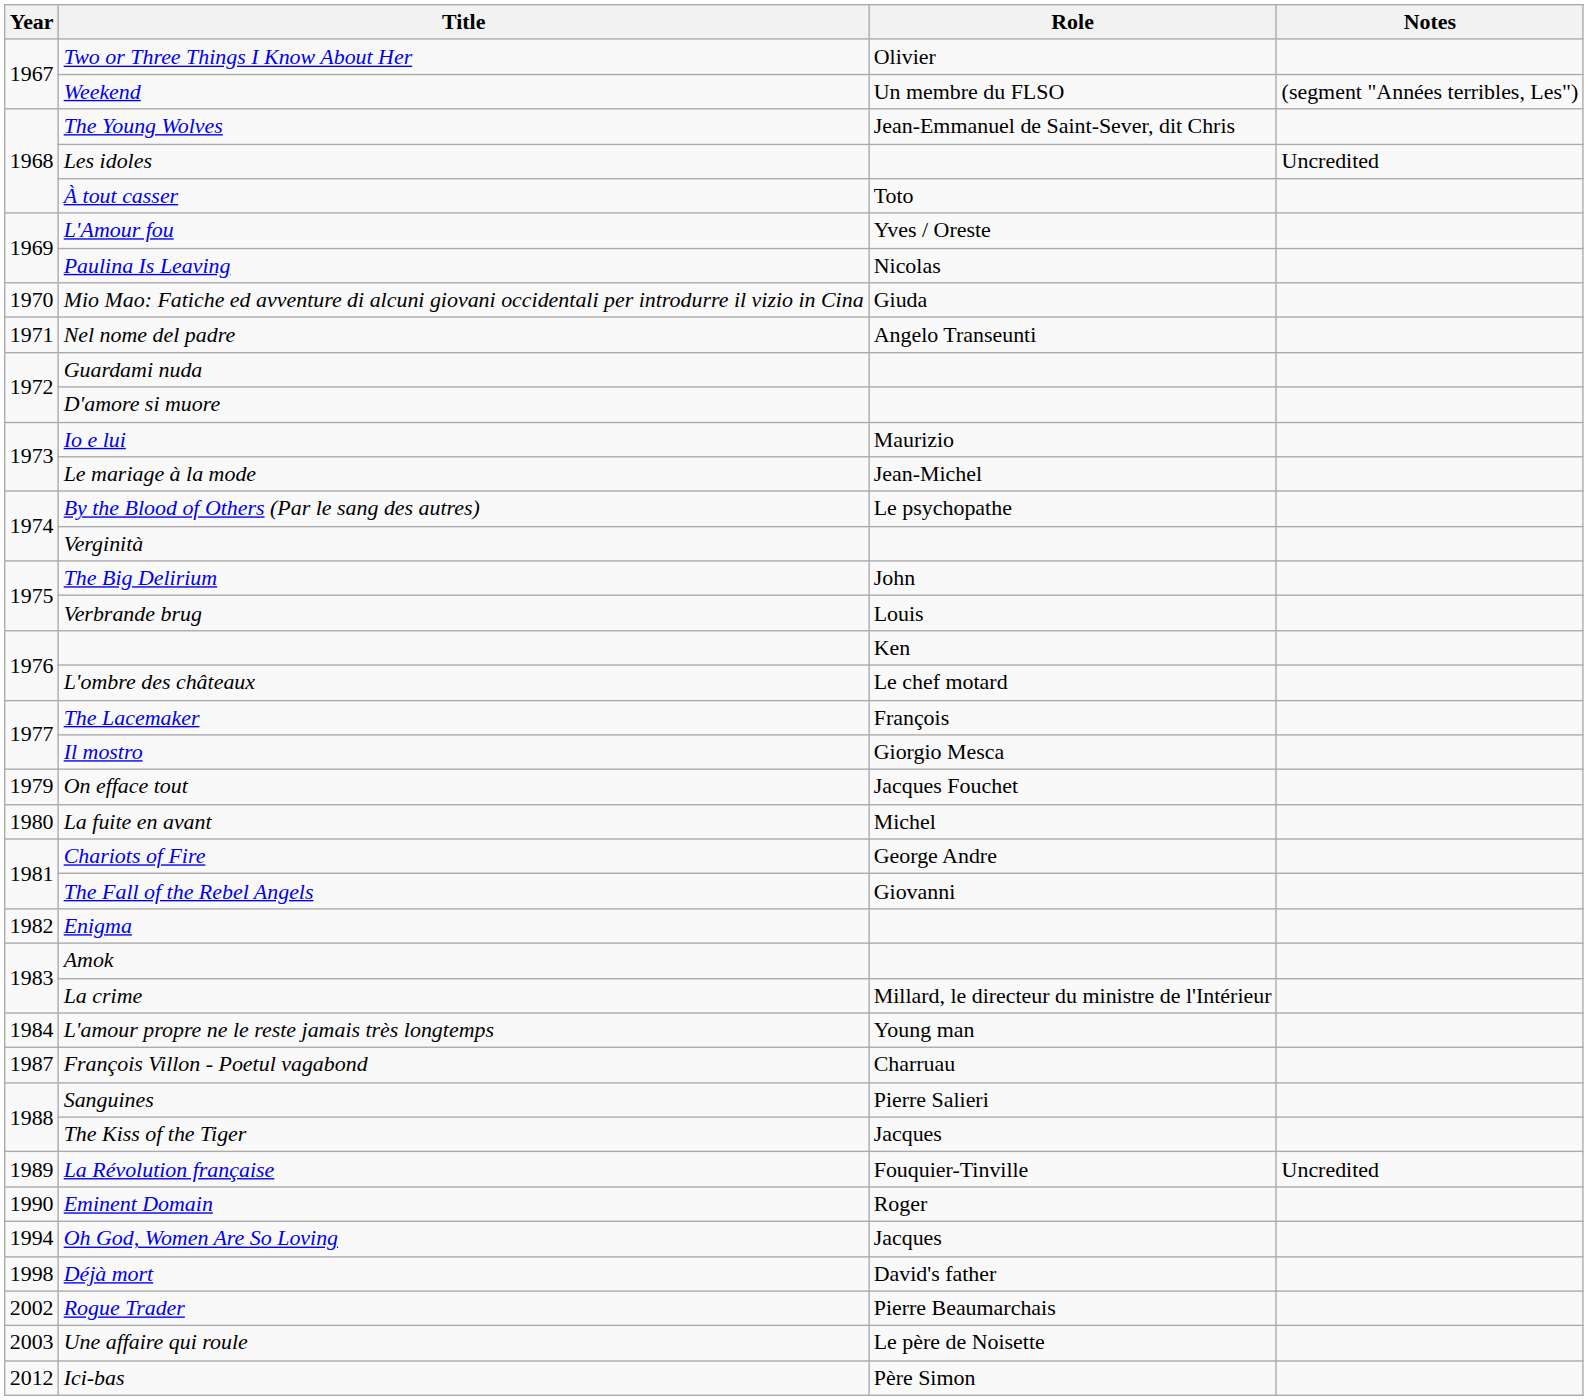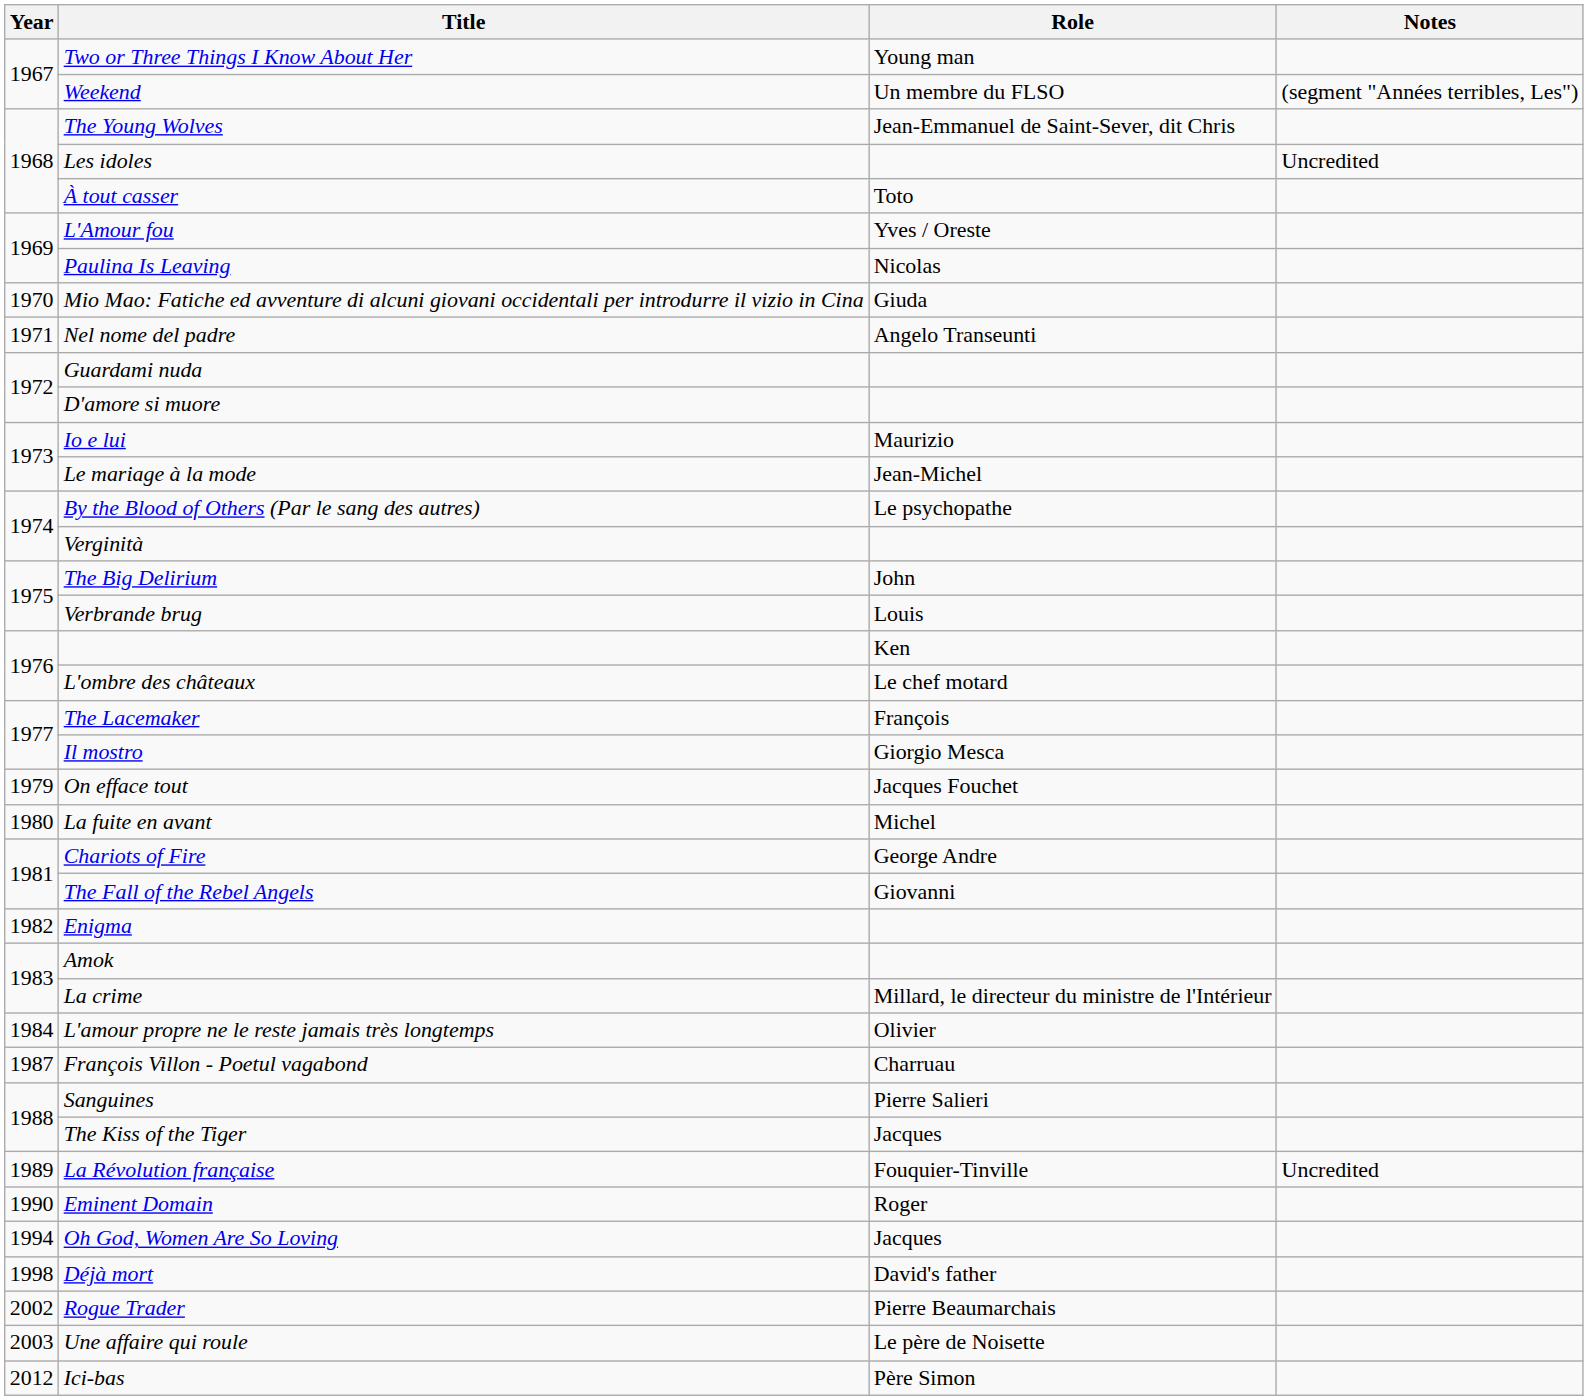Two or Three Things I Know About Her | Role: Olivier -> Young man
L'amour propre ne le reste jamais très longtemps | Role: Young man -> Olivier
